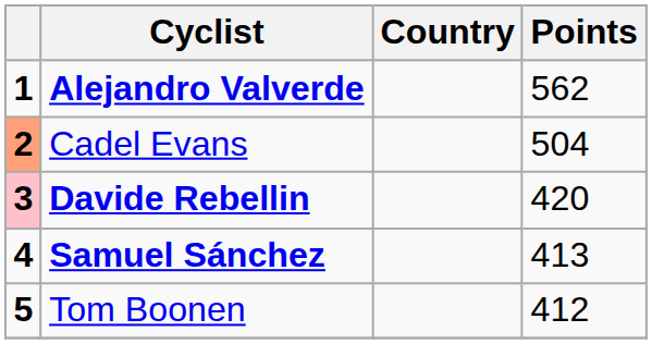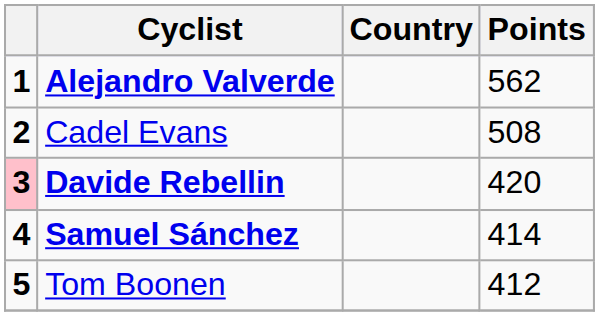Cadel Evans | column 1: lightsalmon background -> no background
Cadel Evans | Points: 504 -> 508
Samuel Sánchez | Points: 413 -> 414
